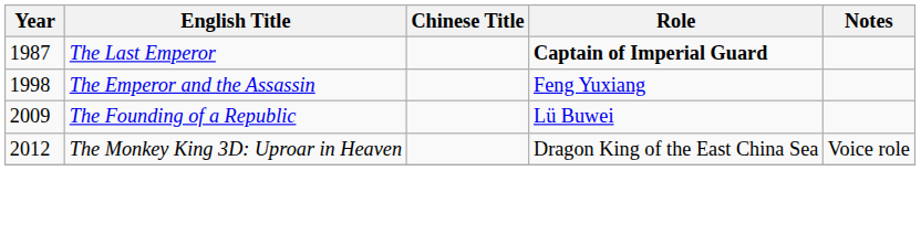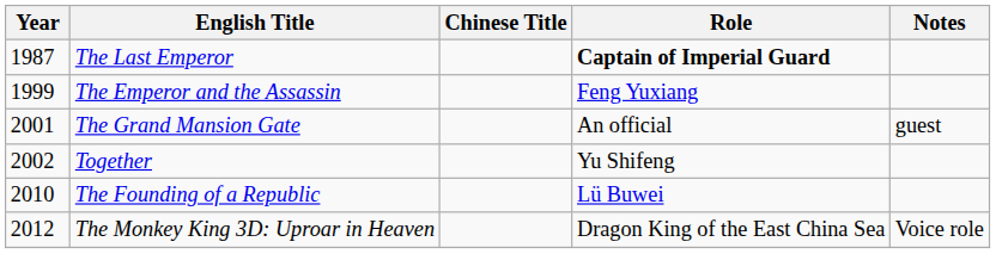The Emperor and the Assassin | Year: 1998 -> 1999
+ row: 2001 | The Grand Mansion Gate | An official | guest
+ row: 2002 | Together | Yu Shifeng
The Founding of a Republic | Year: 2009 -> 2010
